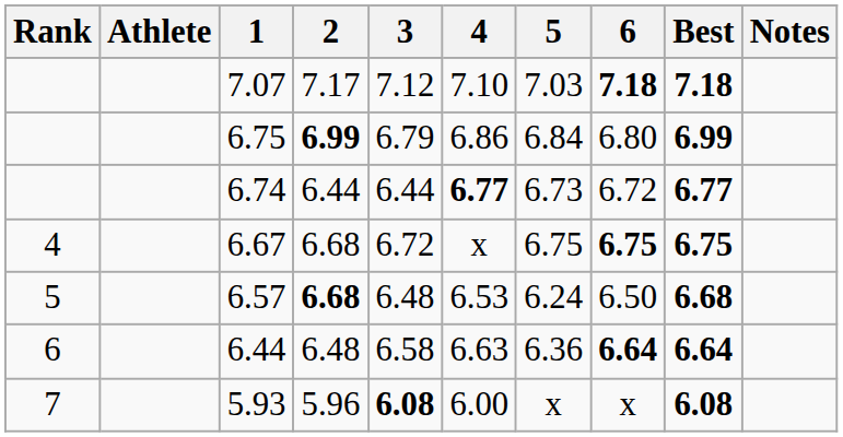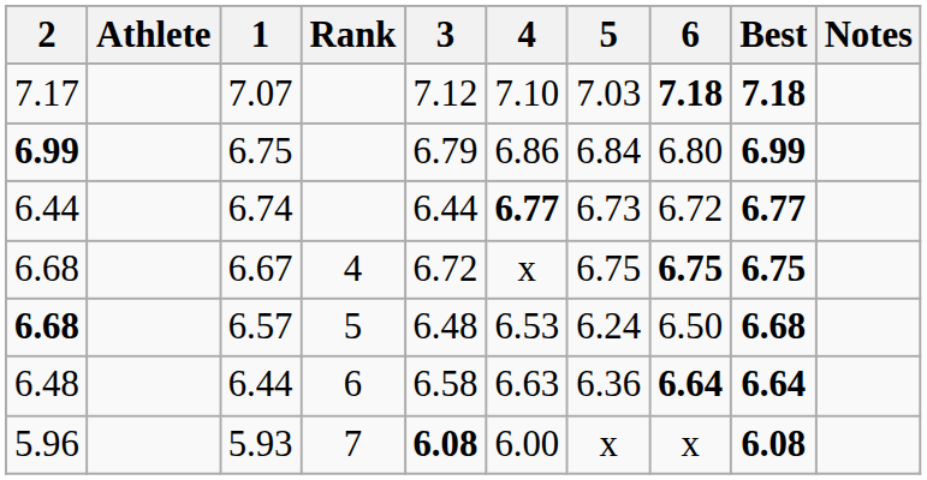columns swapped: Rank <-> 2
